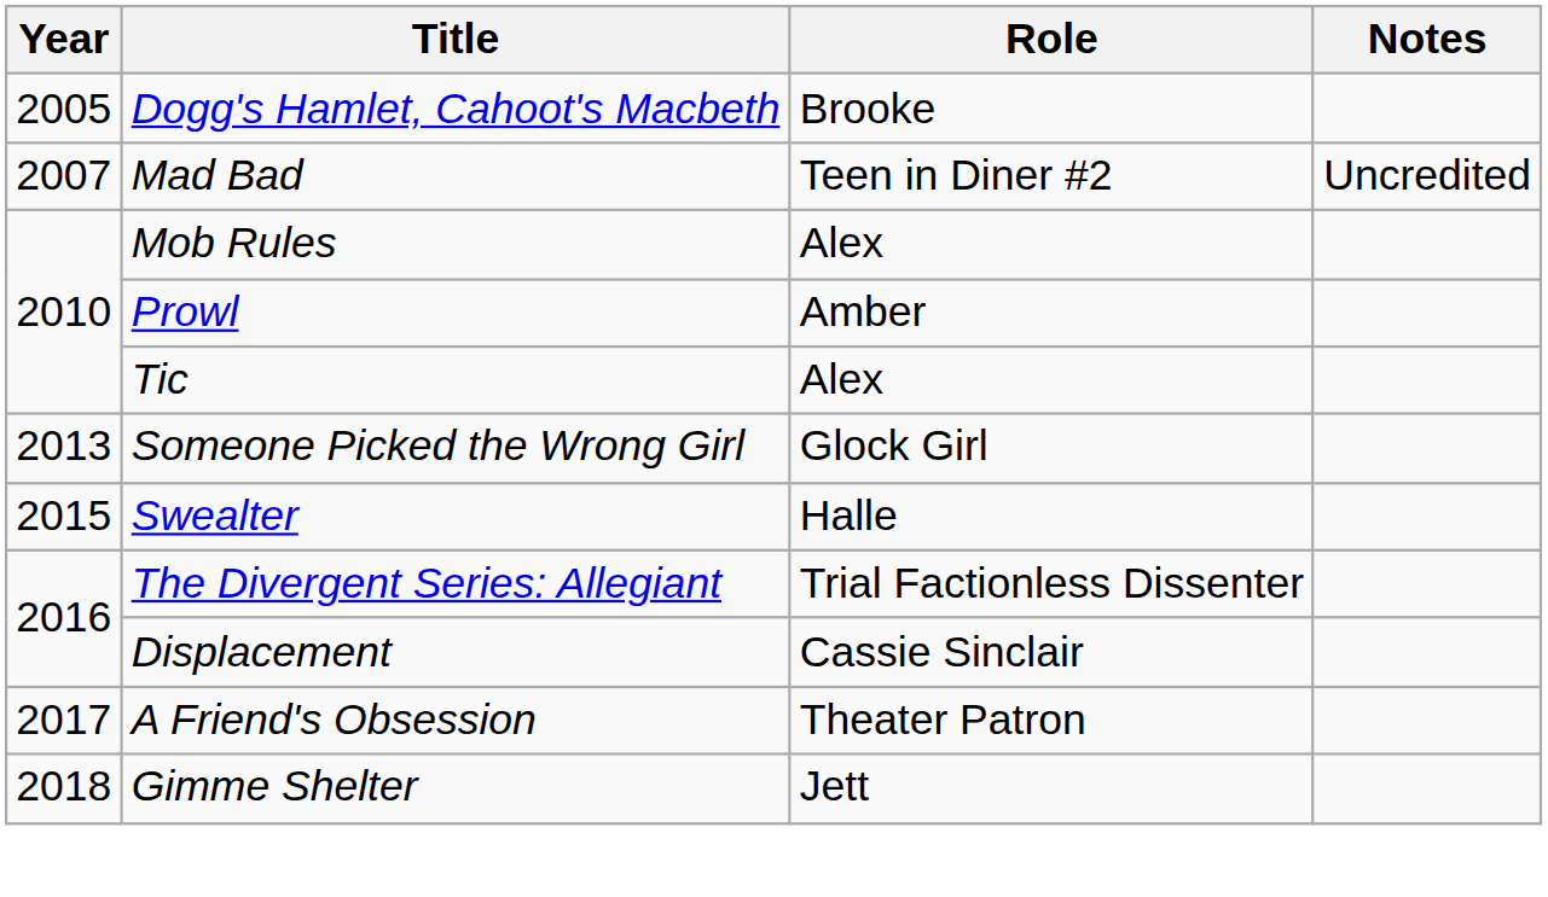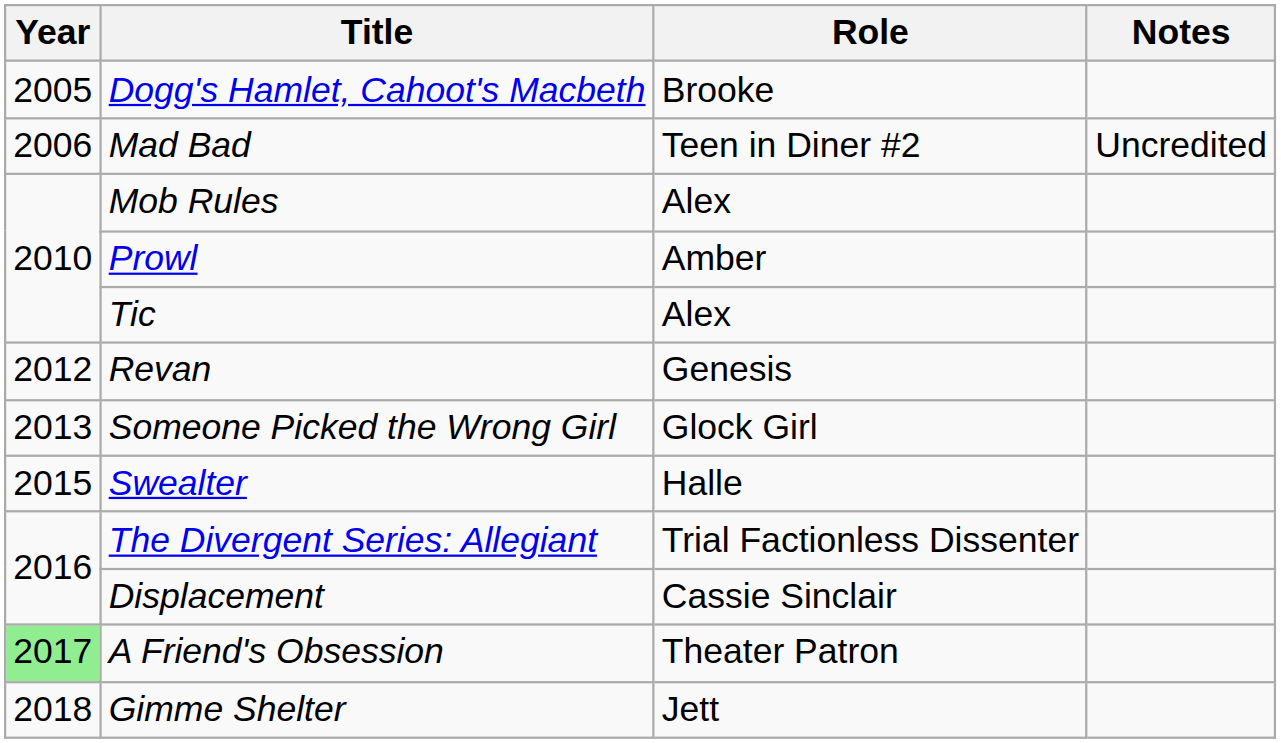Mad Bad | Year: 2007 -> 2006
+ row: 2012 | Revan | Genesis
A Friend's Obsession | Year: no background -> lightgreen background
